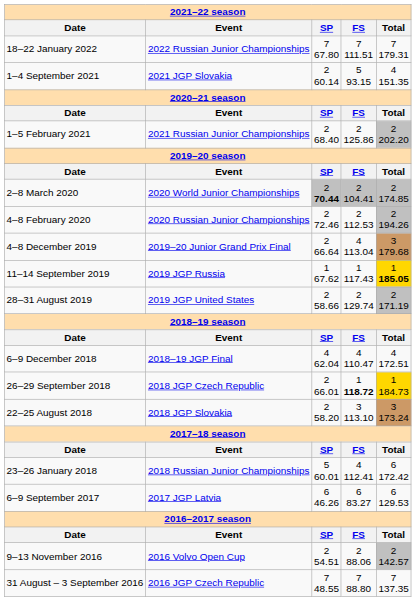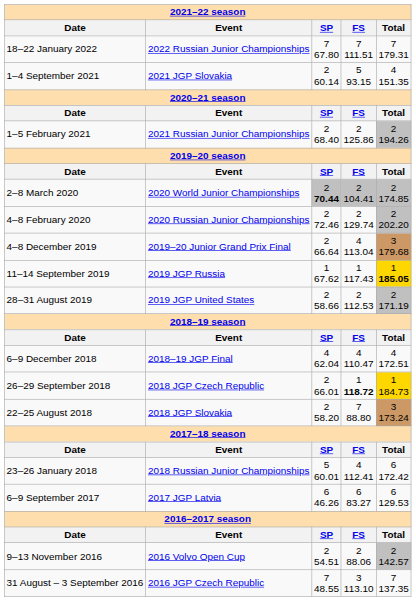1–5 February 2021 | column 5: 2 202.20 -> 2 194.26
4–8 February 2020 | column 4: 2 112.53 -> 2 129.74
4–8 February 2020 | column 5: 2 194.26 -> 2 202.20
28–31 August 2019 | column 4: 2 129.74 -> 2 112.53
22–25 August 2018 | column 4: 3 113.10 -> 7 88.80
31 August – 3 September 2016 | column 4: 7 88.80 -> 3 113.10
